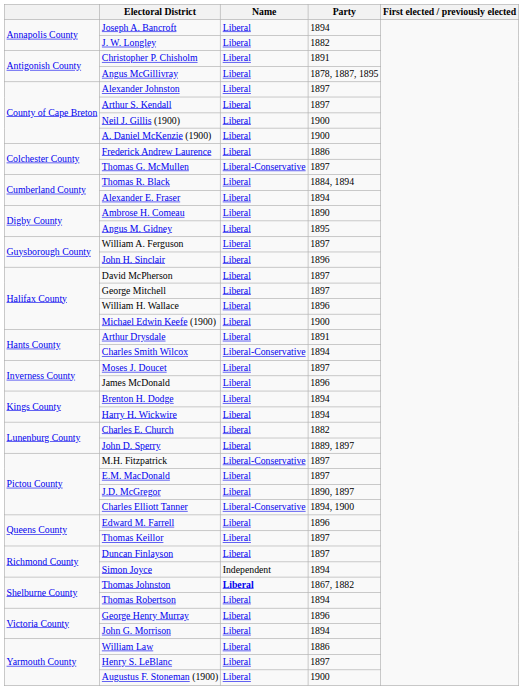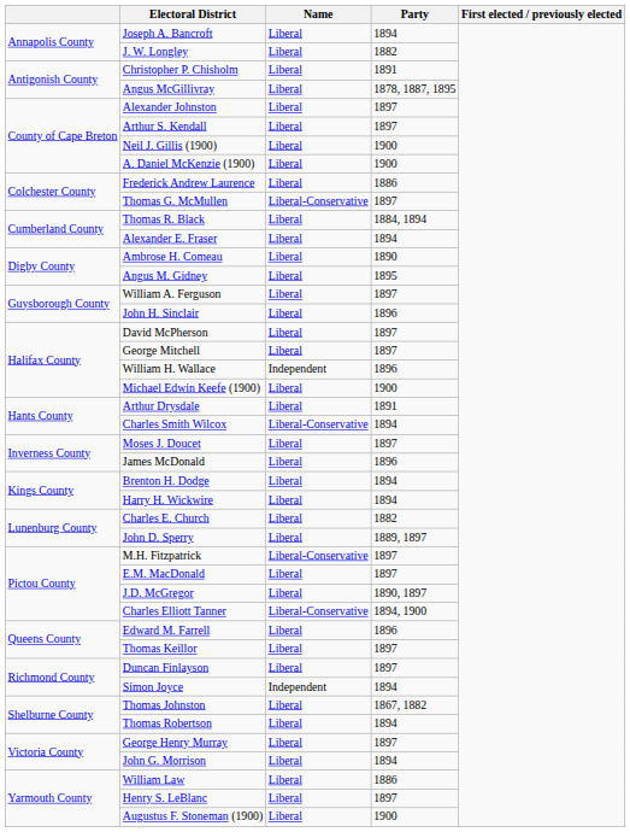William H. Wallace | Name: Liberal -> Independent
Thomas Johnston | Name: bold -> normal
George Henry Murray | Party: 1896 -> 1897
